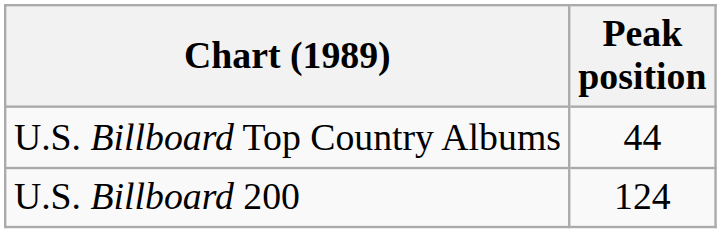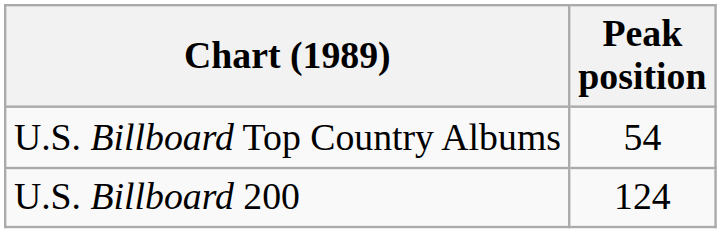U.S. Billboard Top Country Albums | Peak position: 44 -> 54
